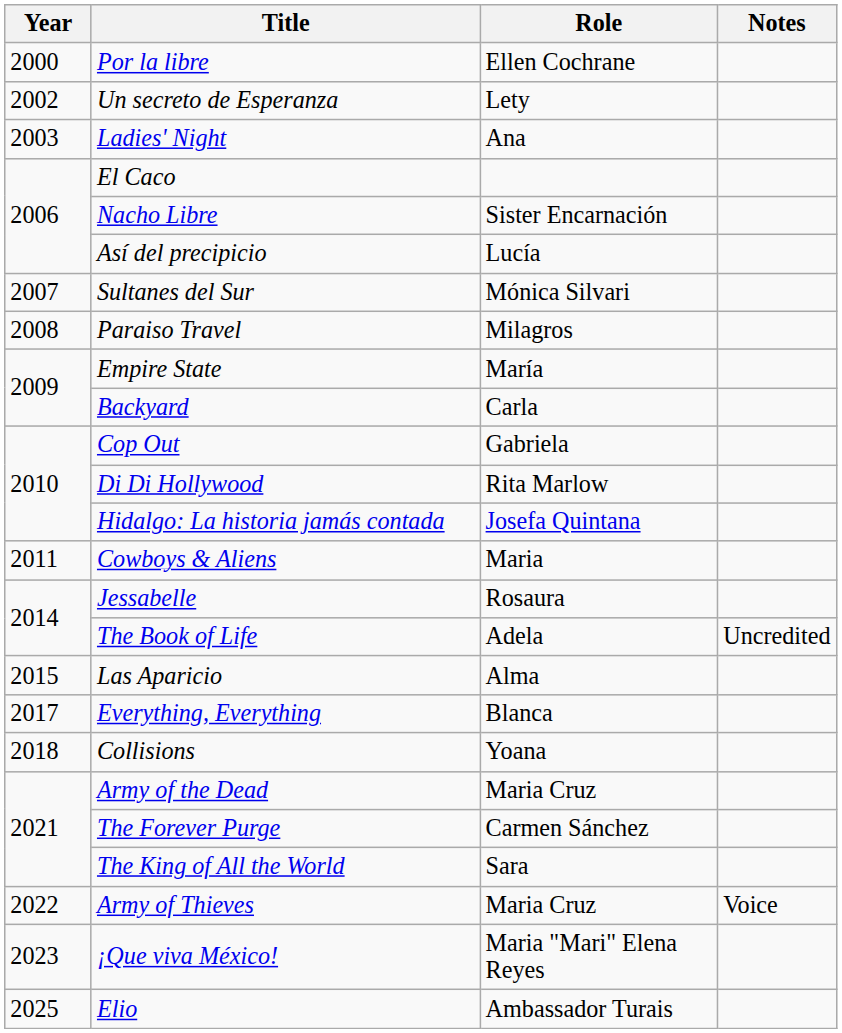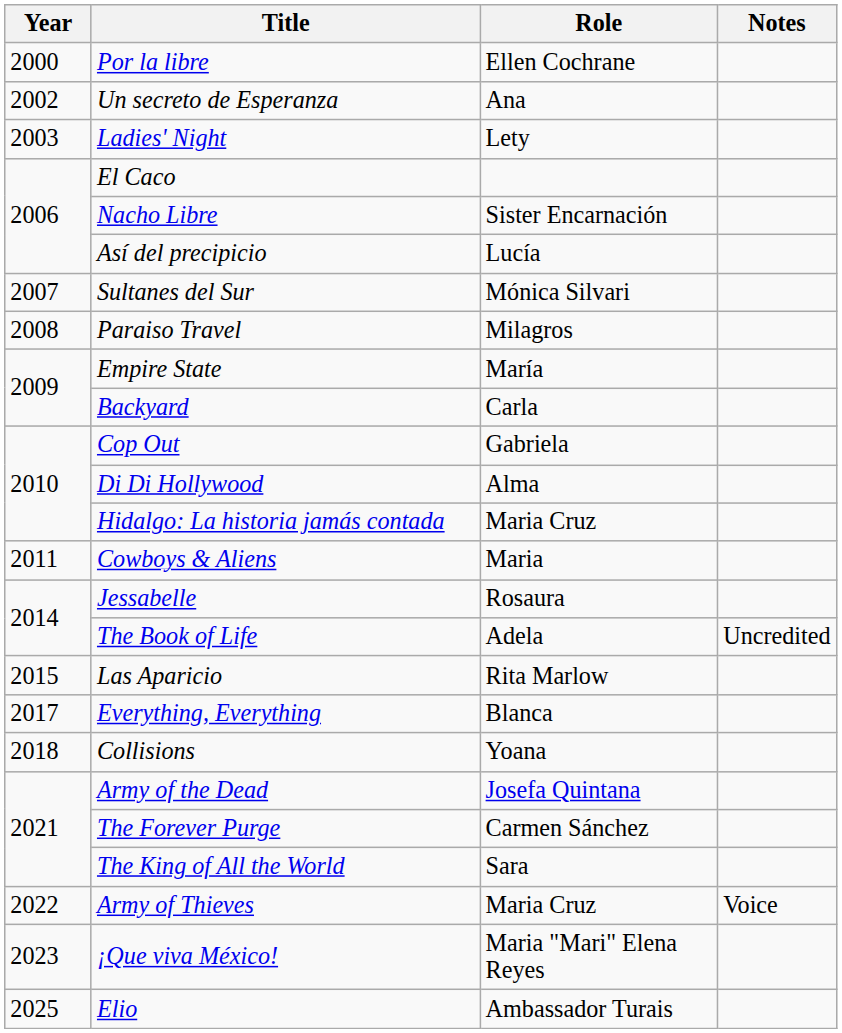Un secreto de Esperanza | Role: Lety -> Ana
Ladies' Night | Role: Ana -> Lety
Di Di Hollywood | Role: Rita Marlow -> Alma
Hidalgo: La historia jamás contada | Role: Josefa Quintana -> Maria Cruz
Las Aparicio | Role: Alma -> Rita Marlow
Army of the Dead | Role: Maria Cruz -> Josefa Quintana
